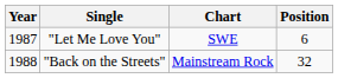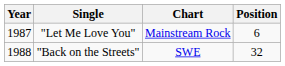"Let Me Love You" | Chart: SWE -> Mainstream Rock
"Back on the Streets" | Chart: Mainstream Rock -> SWE
